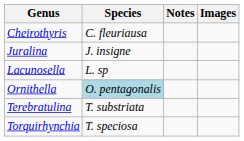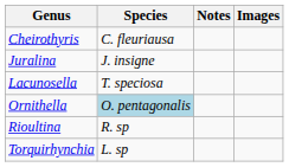Lacunosella | Species: L. sp -> T. speciosa
+ row: Rioultina | R. sp
- row: Terebratulina | T. substriata
Torquirhynchia | Species: T. speciosa -> L. sp
